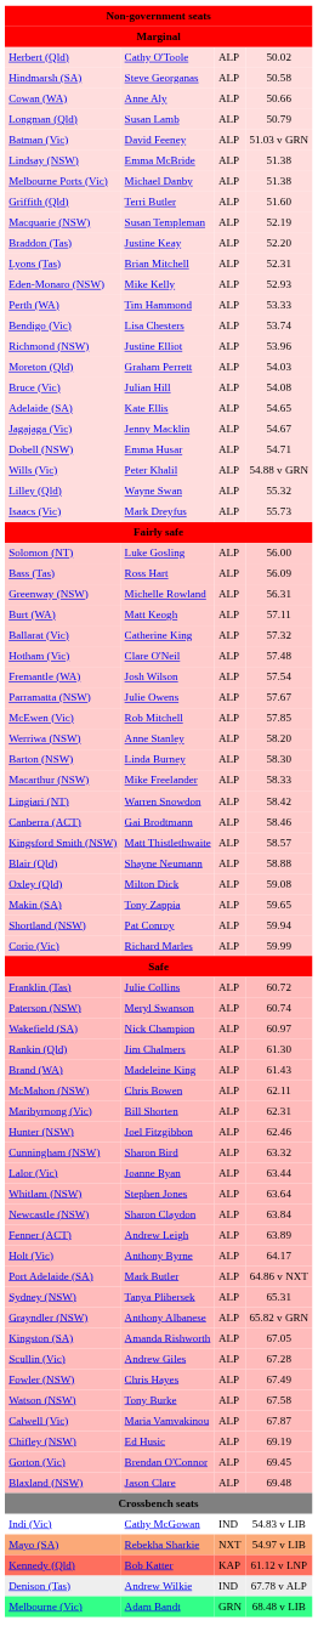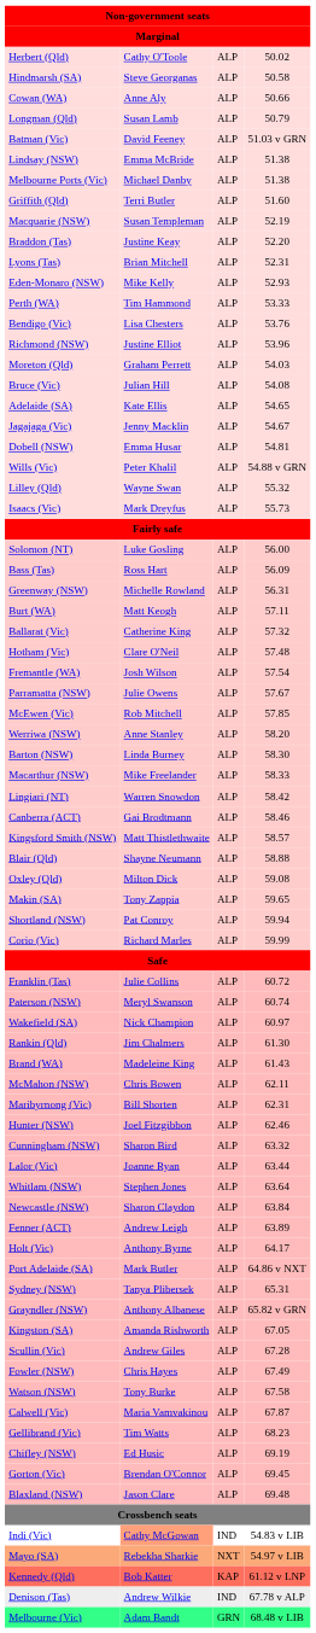Bendigo (Vic) | column 4: 53.74 -> 53.76
Dobell (NSW) | column 4: 54.71 -> 54.81
+ row: Gellibrand (Vic) | Tim Watts | ALP | 68.23
Indi (Vic) | column 2: no background -> lightsalmon background
